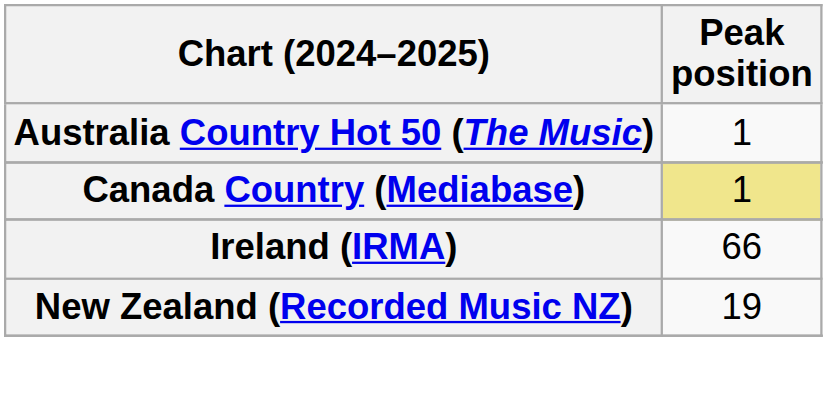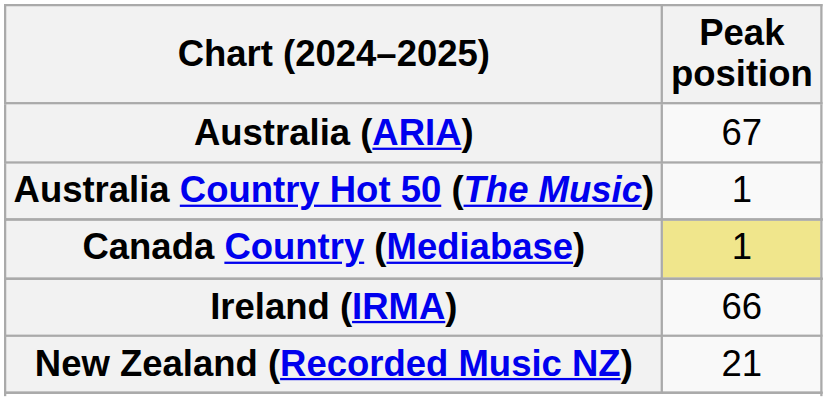+ row: Australia (ARIA) | 67
New Zealand (Recorded Music NZ) | Peak position: 19 -> 21
